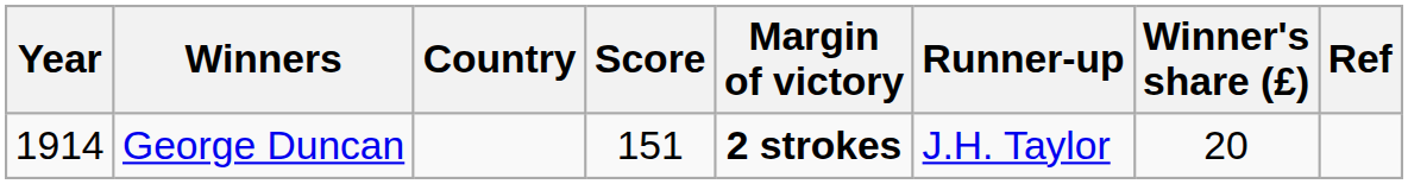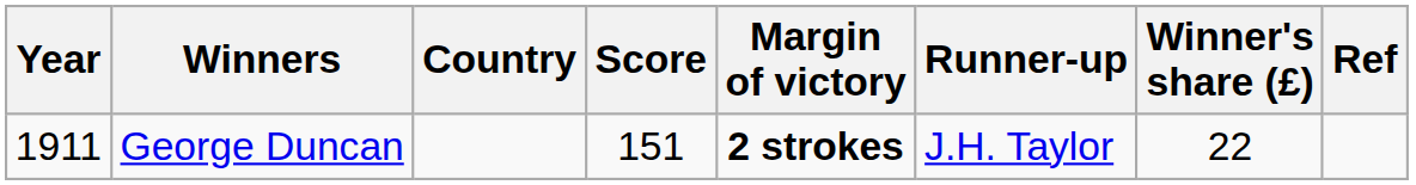George Duncan | Year: 1914 -> 1911
George Duncan | Winner's share (£): 20 -> 22
